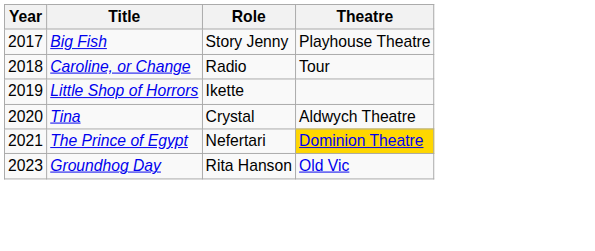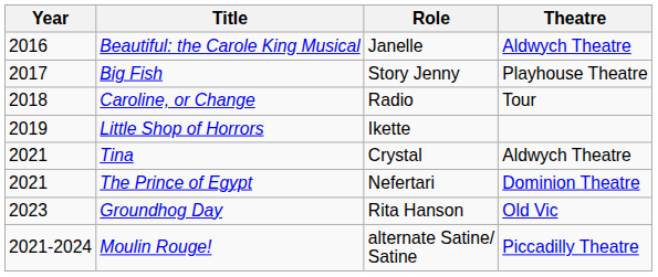+ row: 2016 | Beautiful: the Carole King Musical | Janelle | Aldwych Theatre
Tina | Year: 2020 -> 2021
The Prince of Egypt | Theatre: gold background -> no background
+ row: 2021-2024 | Moulin Rouge! | alternate Satine/ Satine | Piccadilly Theatre
